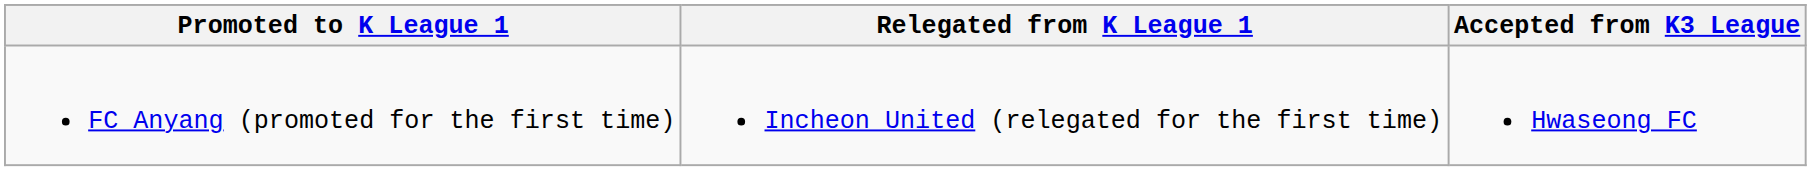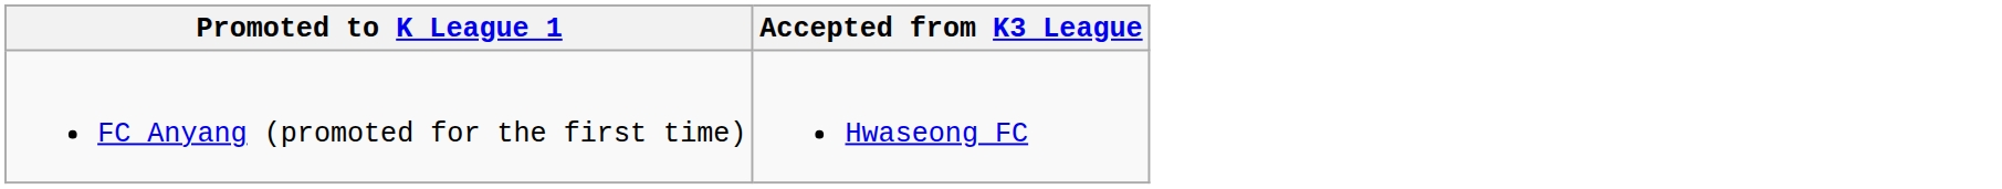- column: Relegated from K League 1 | Incheon United (relegated for the first time)
